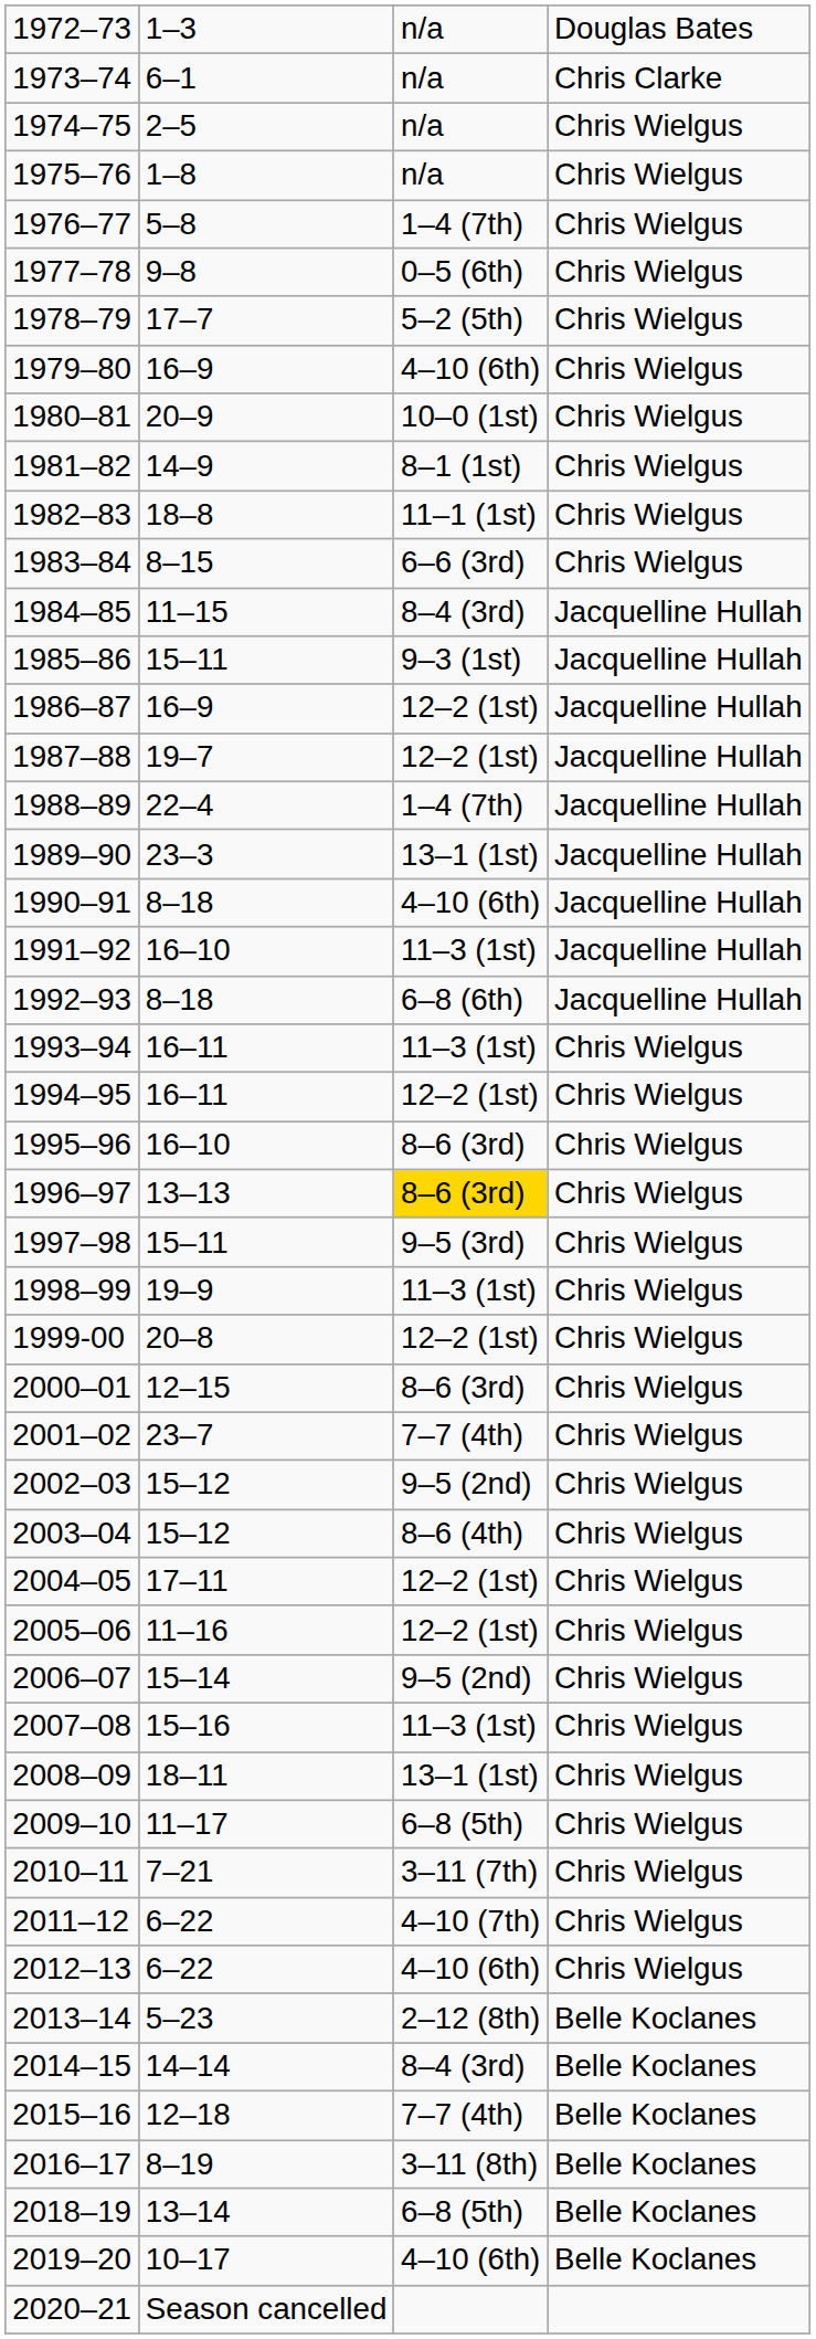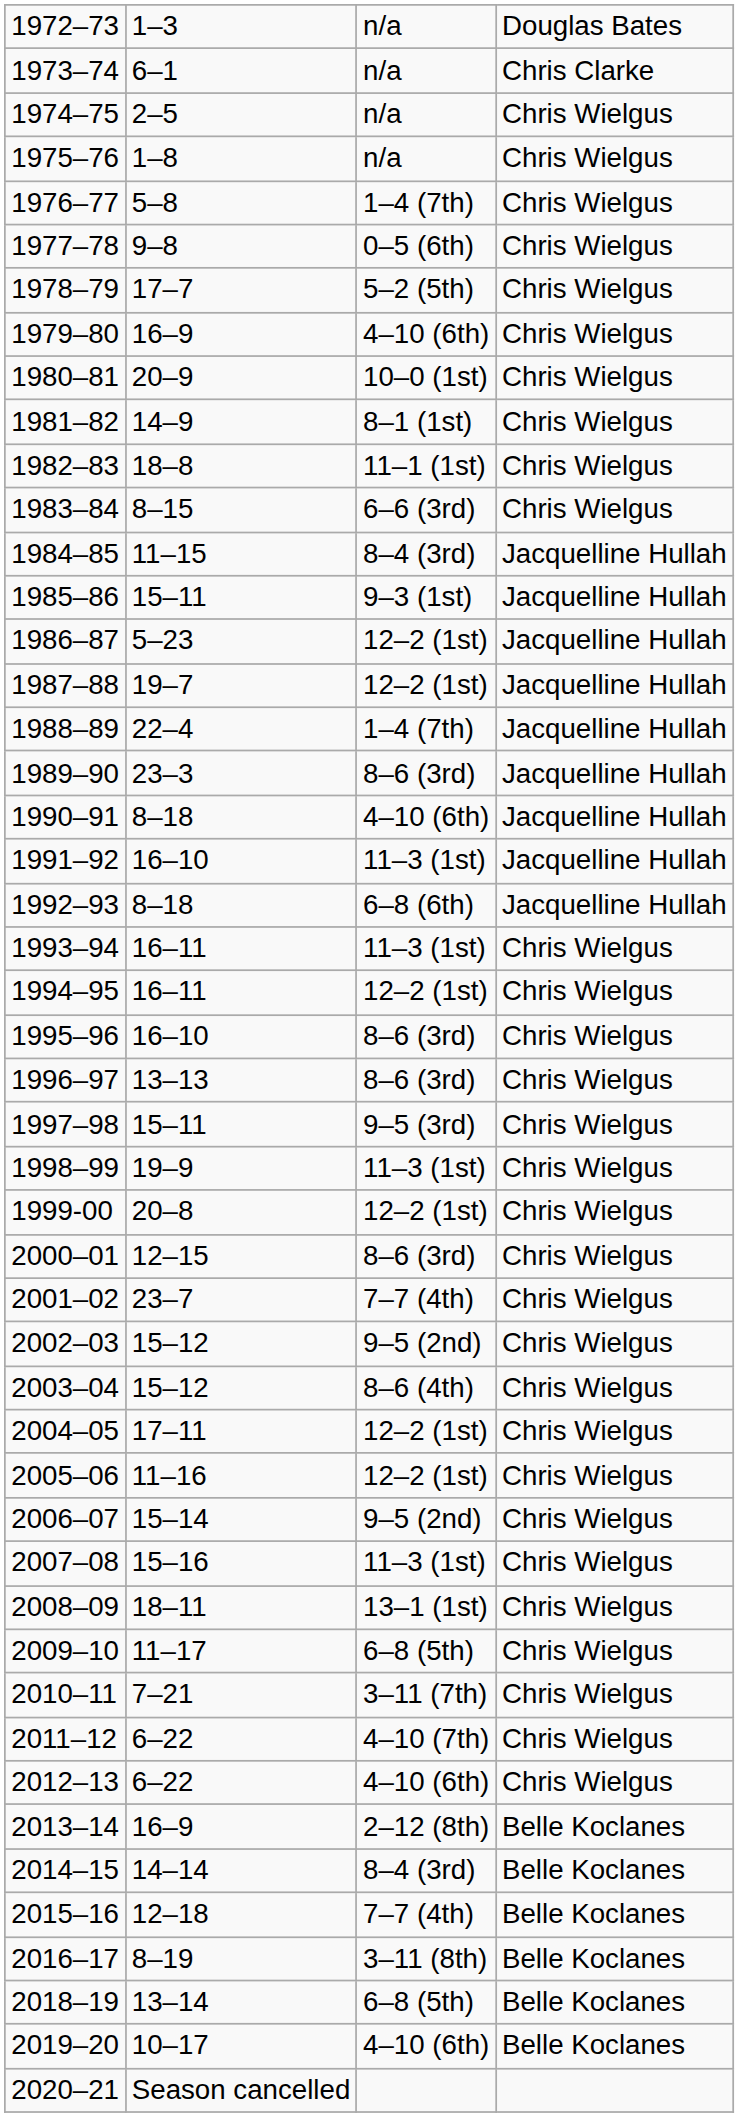1986–87 | column 2: 16–9 -> 5–23
1989–90 | column 3: 13–1 (1st) -> 8–6 (3rd)
1996–97 | column 3: gold background -> no background
2013–14 | column 2: 5–23 -> 16–9
